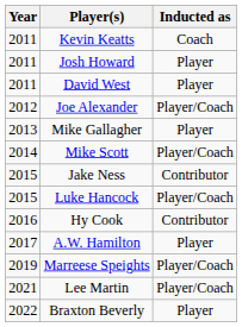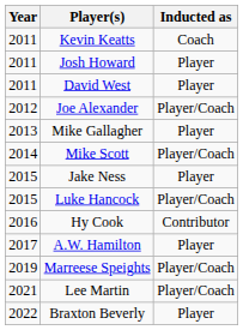Jake Ness | Inducted as: Contributor -> Player
